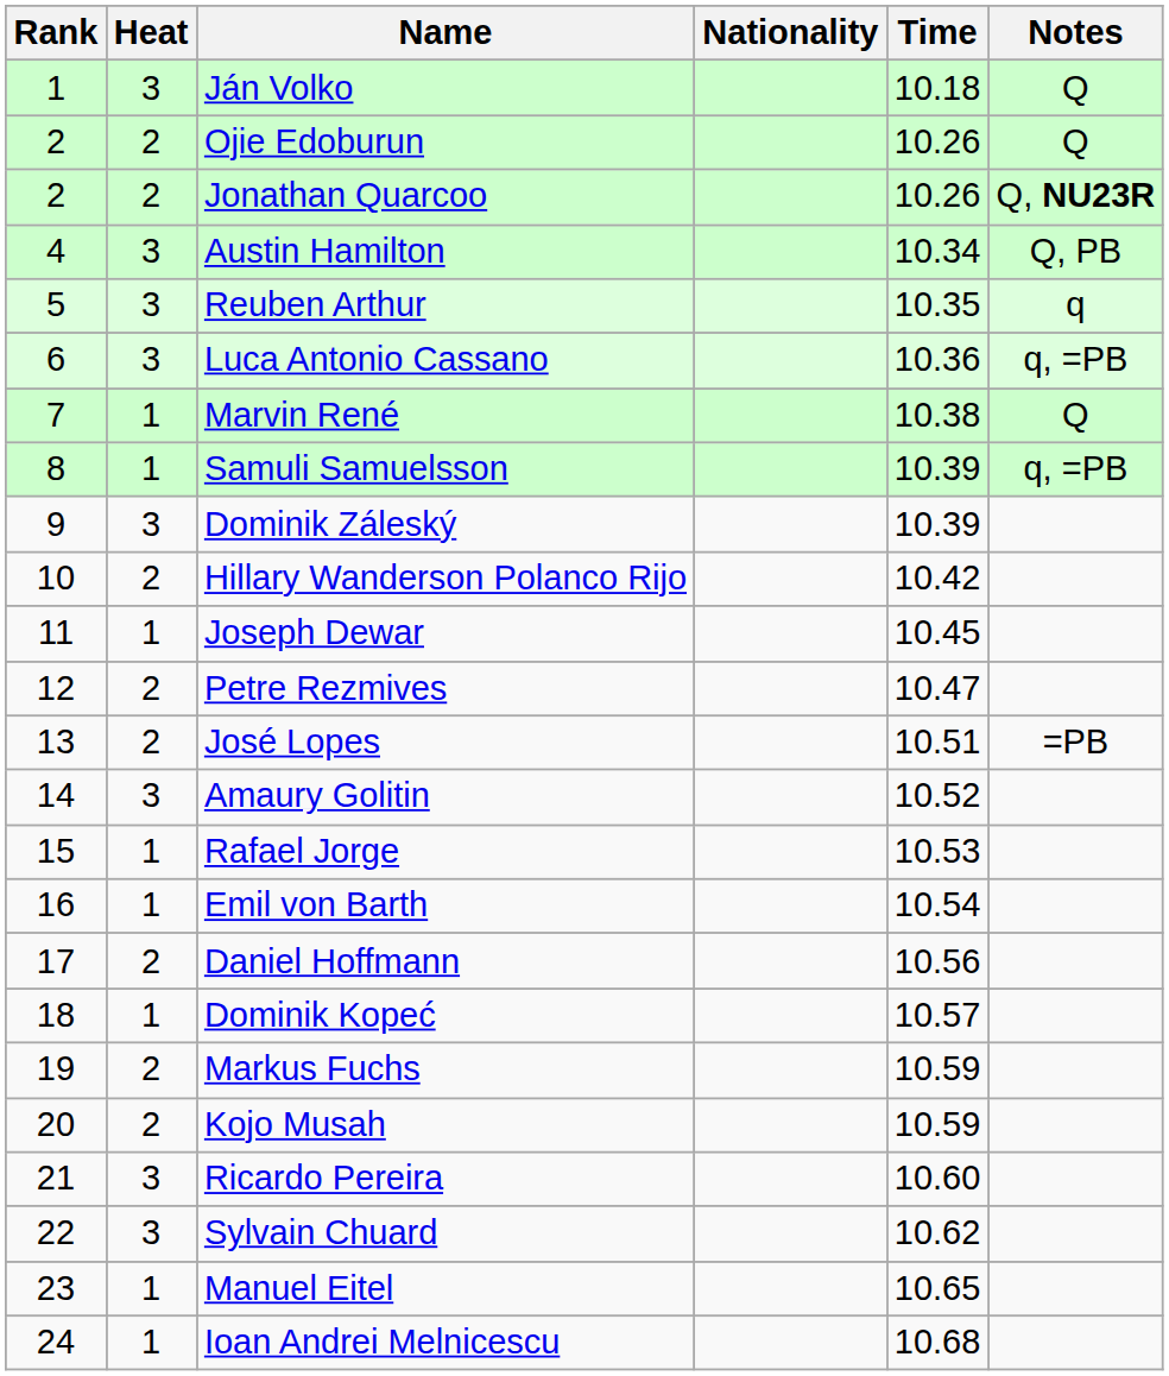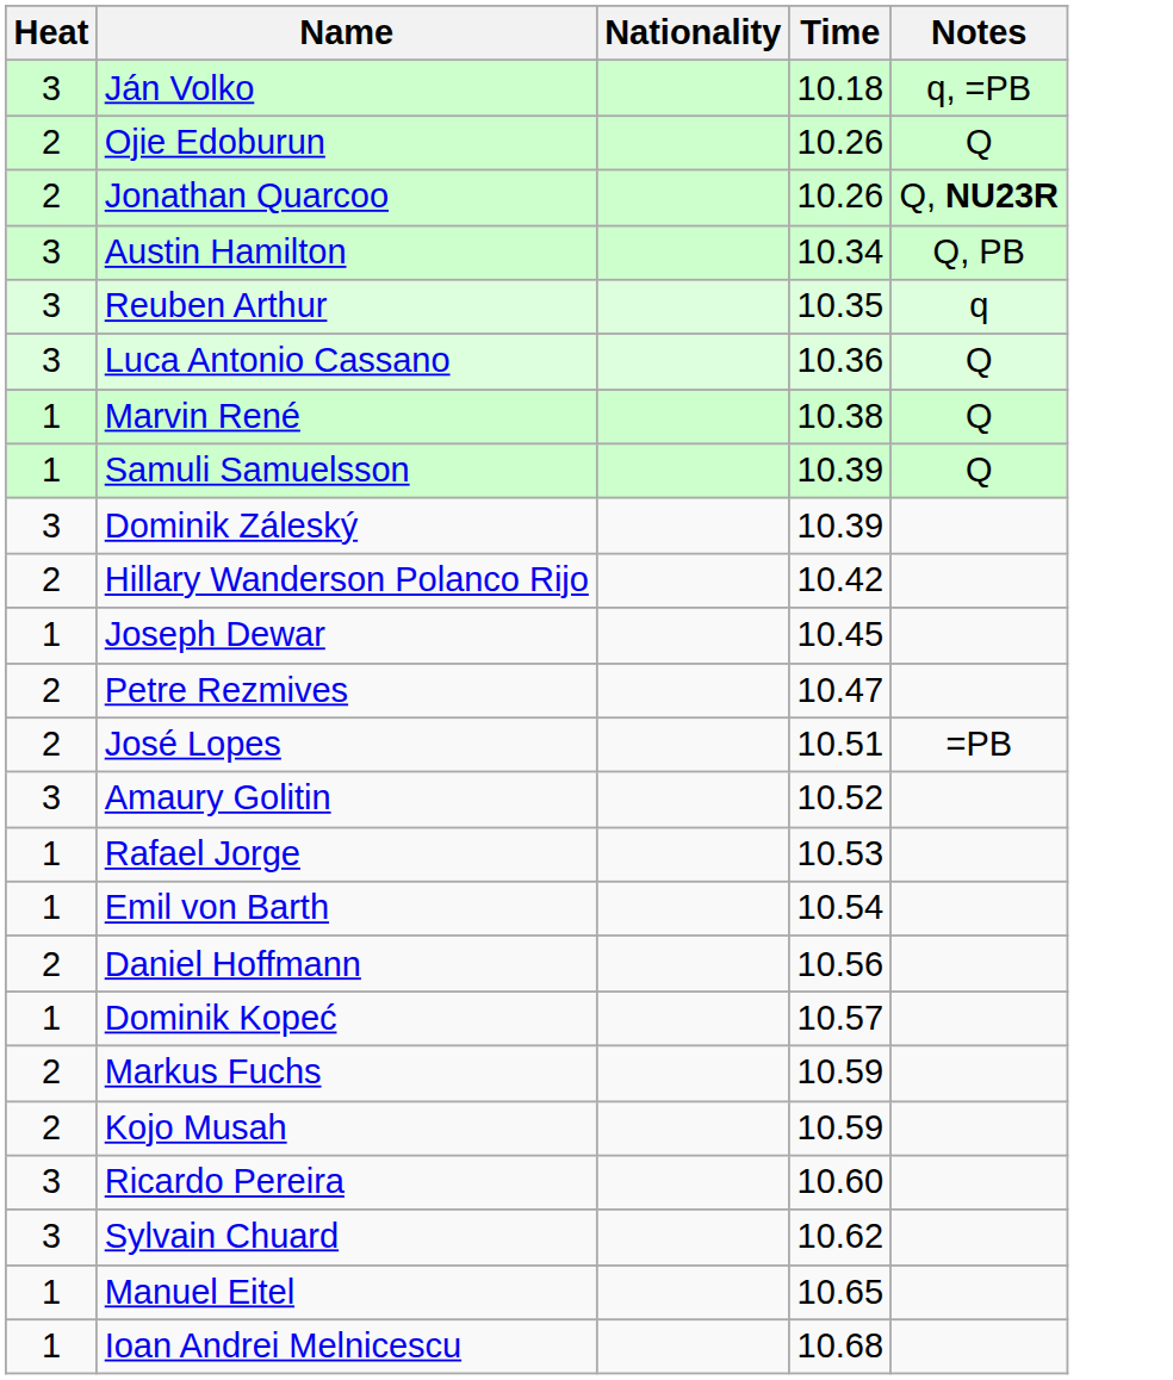- column: Rank | 1 | 2 | 2 | 4 | 5 | 6 | 7 | 8 | 9 | 10 | 11 | 12 | 13 | 14 | 15 | 16 | 17 | 18 | 19 | 20 | 21 | 22 | 23 | 24
Ján Volko | Notes: Q -> q, =PB
Luca Antonio Cassano | Notes: q, =PB -> Q
Samuli Samuelsson | Notes: q, =PB -> Q
